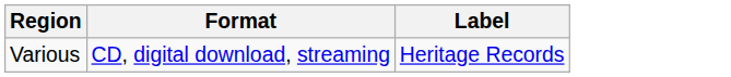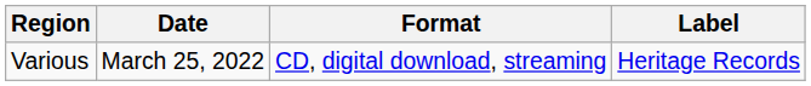+ column: Date | March 25, 2022
